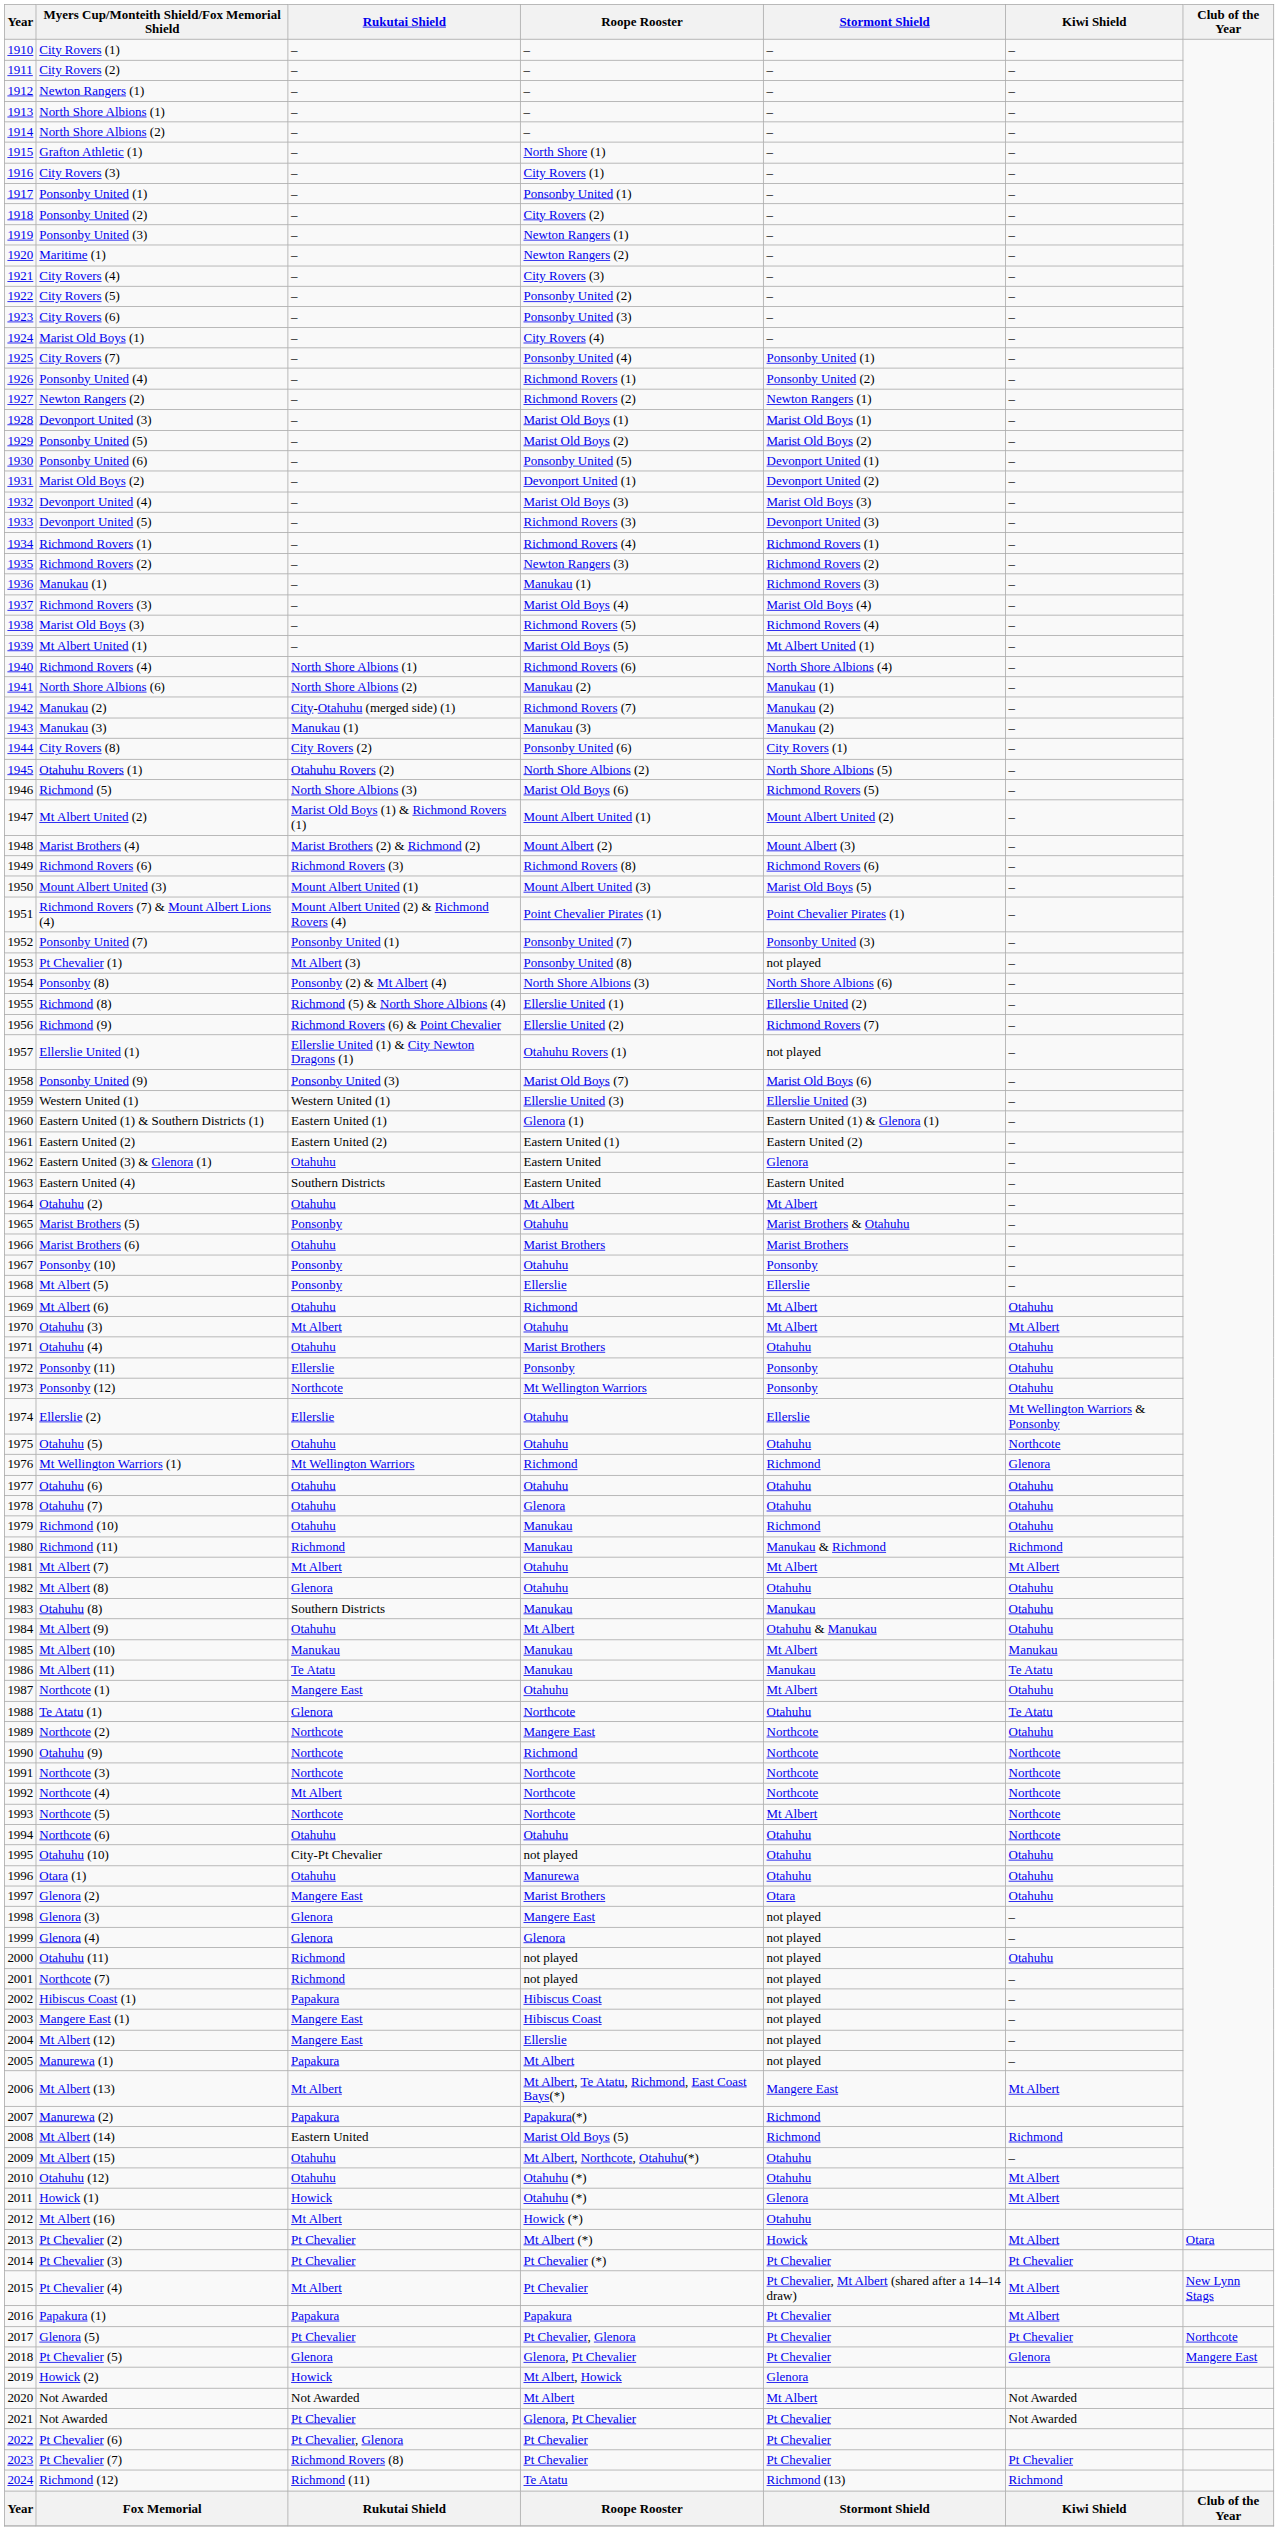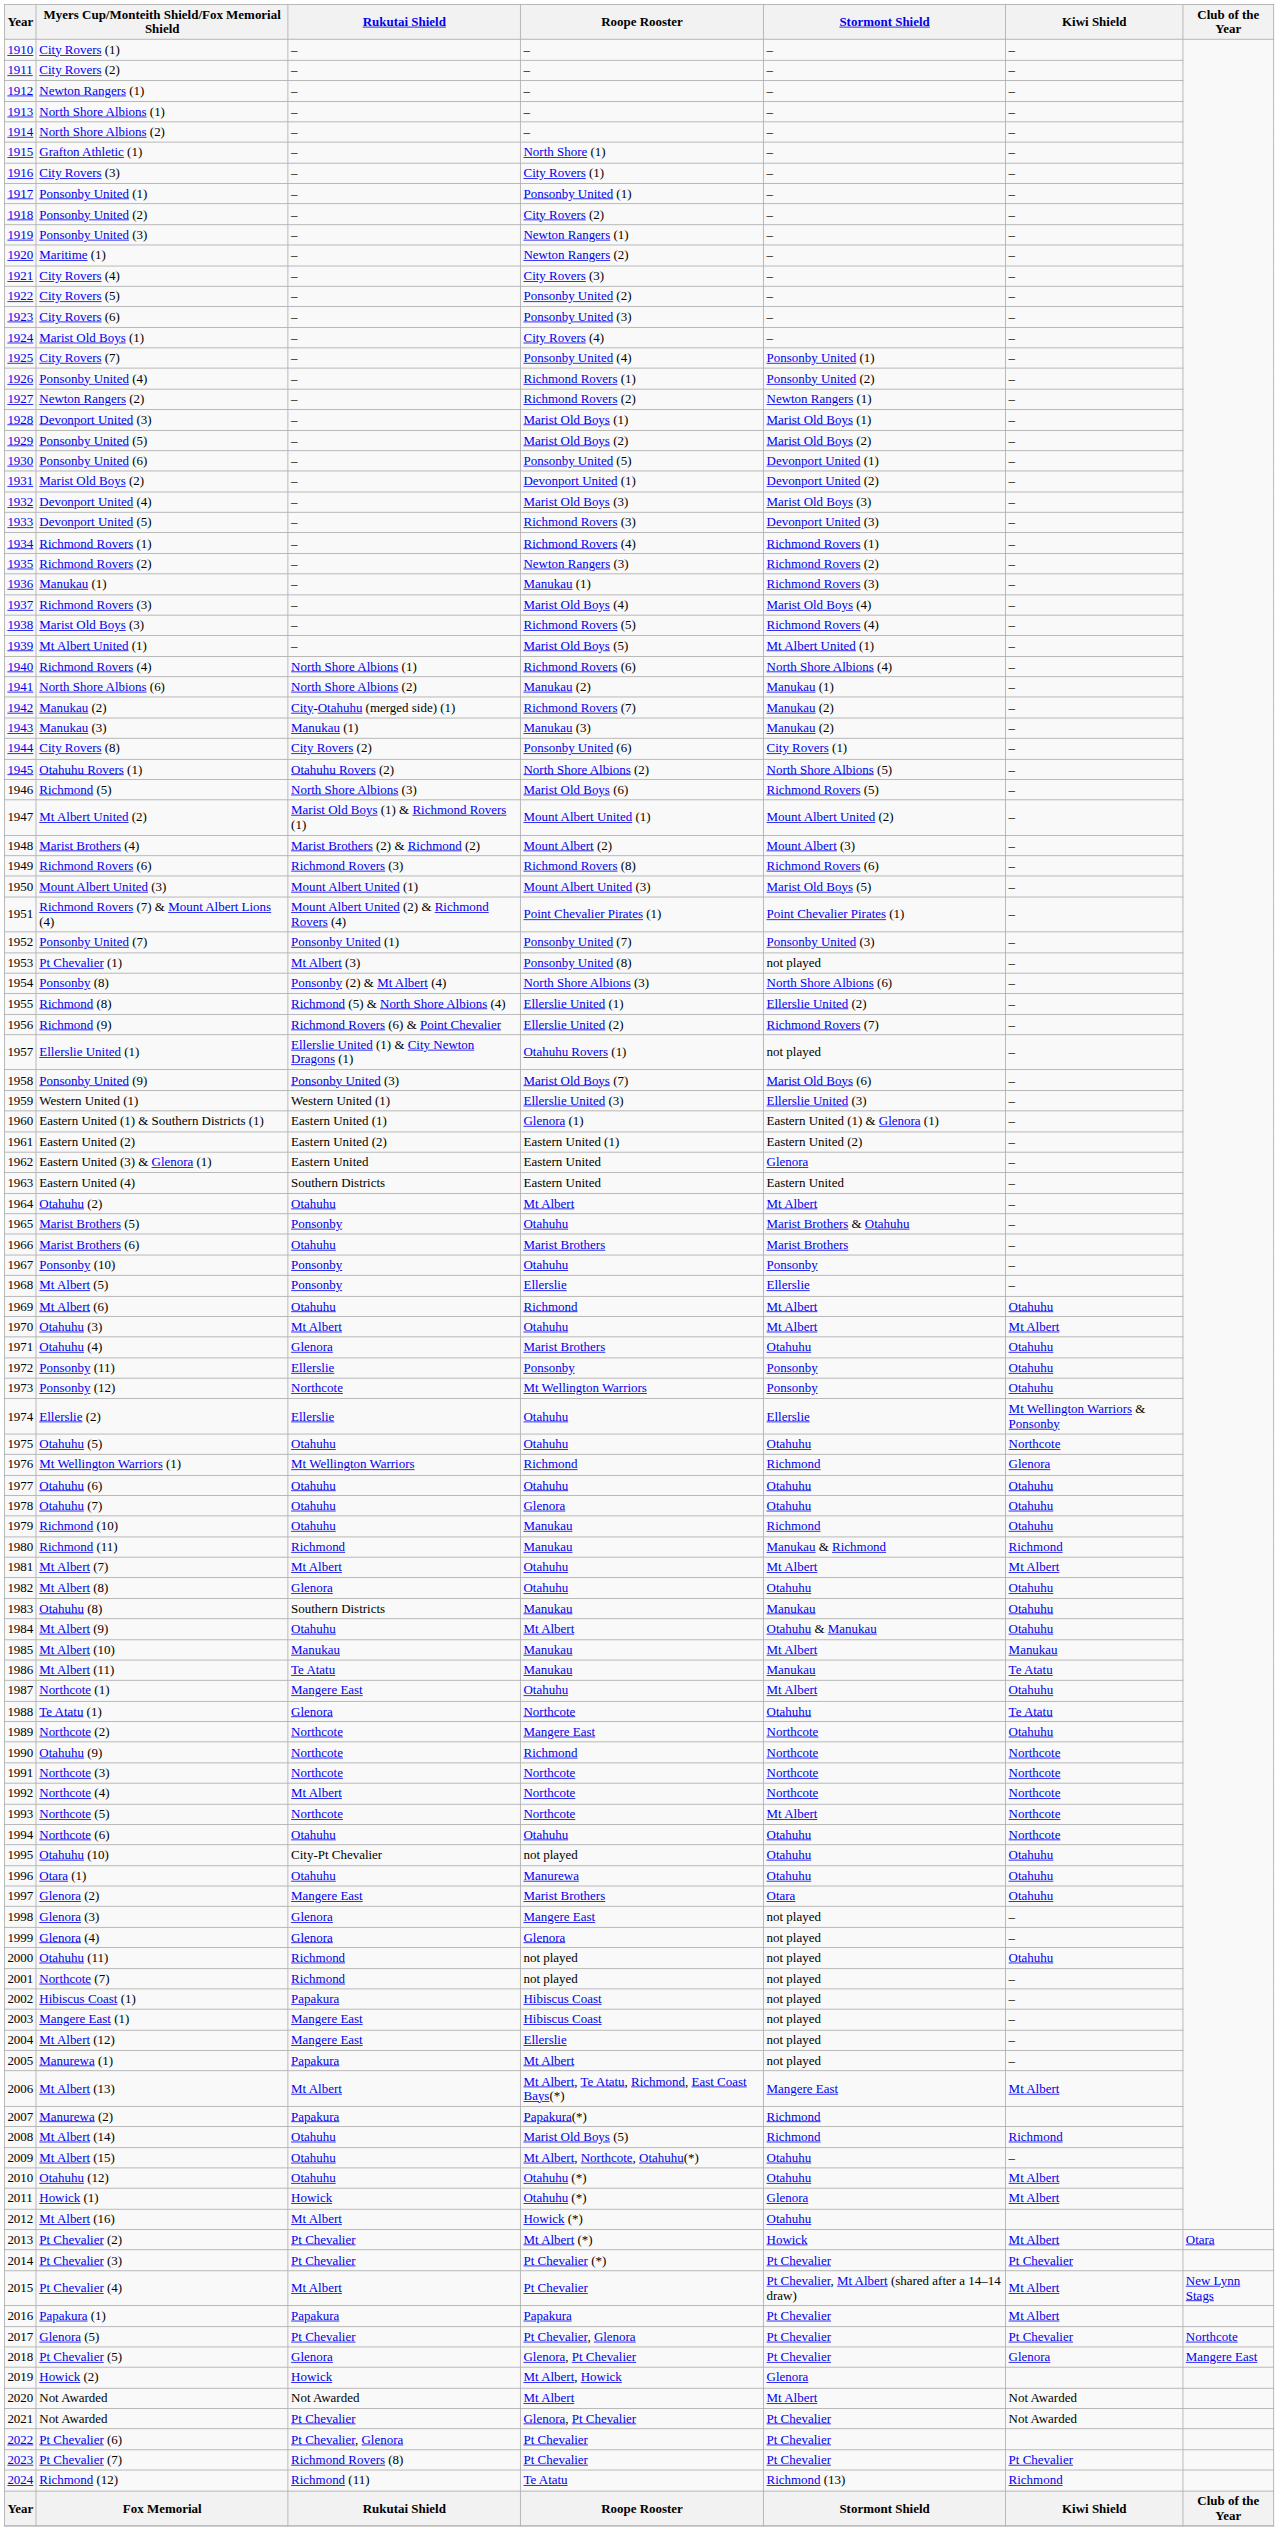Eastern United (3) & Glenora (1) | Rukutai Shield: Otahuhu -> Eastern United
Otahuhu (4) | Rukutai Shield: Otahuhu -> Glenora
Mt Albert (14) | Rukutai Shield: Eastern United -> Otahuhu
